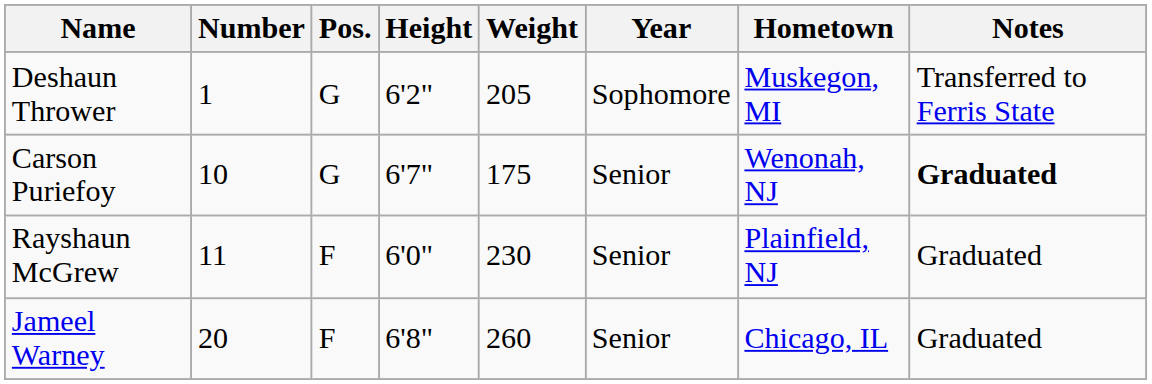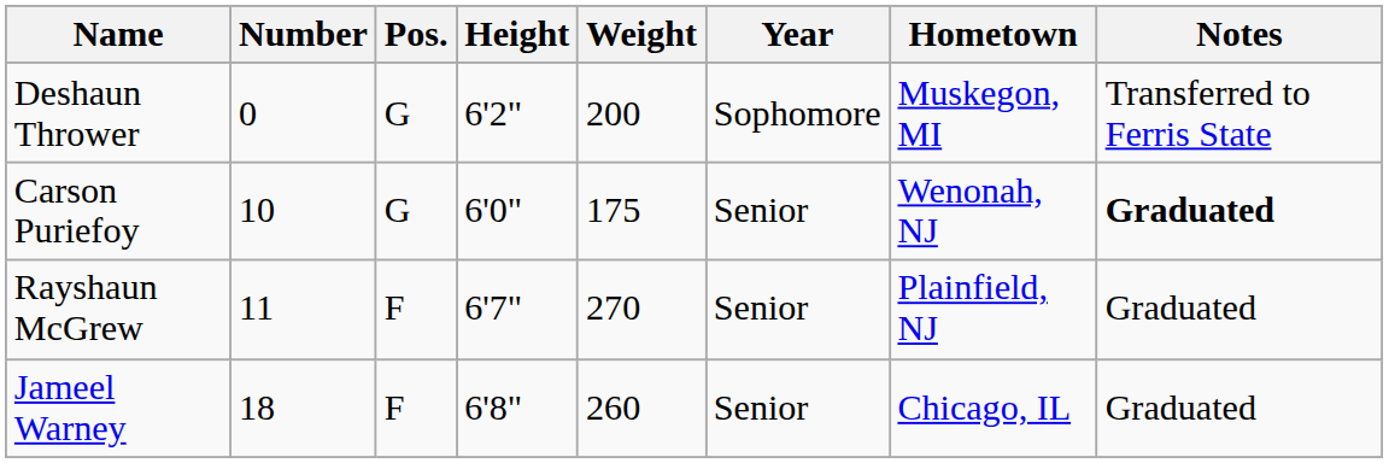Deshaun Thrower | Number: 1 -> 0
Deshaun Thrower | Weight: 205 -> 200
Carson Puriefoy | Height: 6'7" -> 6'0"
Rayshaun McGrew | Height: 6'0" -> 6'7"
Rayshaun McGrew | Weight: 230 -> 270
Jameel Warney | Number: 20 -> 18
